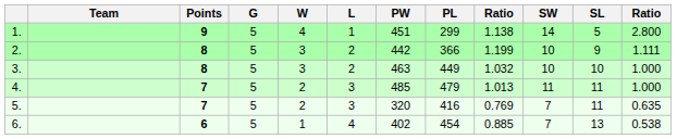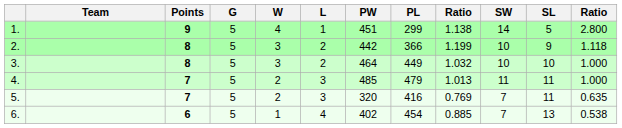2. | column 12: 1.111 -> 1.118
3. | PW: 463 -> 464
